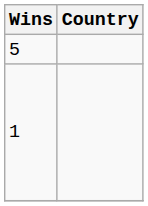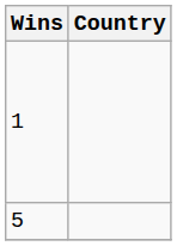rows swapped: 5 <-> 1
